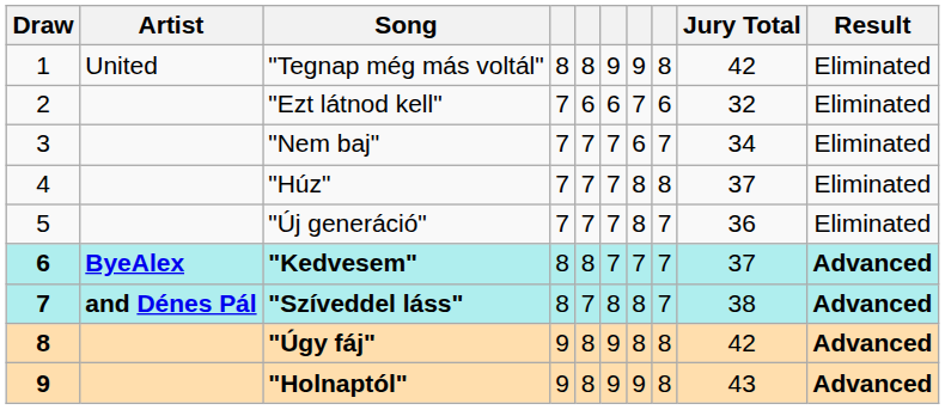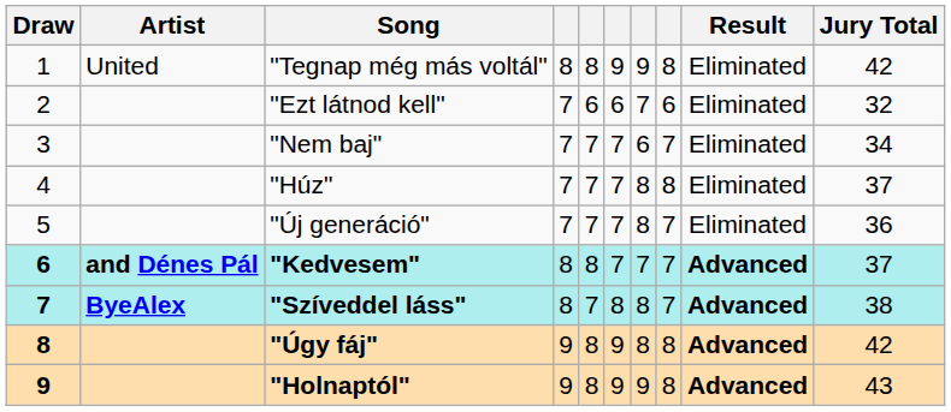columns swapped: Jury Total <-> Result
"Kedvesem" | Artist: ByeAlex -> and Dénes Pál
"Szíveddel láss" | Artist: and Dénes Pál -> ByeAlex
